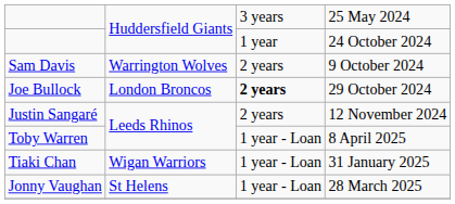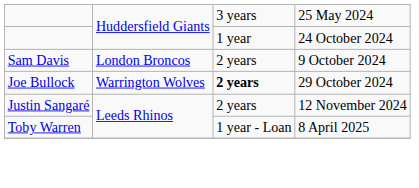Sam Davis | column 2: Warrington Wolves -> London Broncos
Joe Bullock | column 2: London Broncos -> Warrington Wolves
- row: Tiaki Chan | Wigan Warriors | 1 year - Loan | 31 January 2025
- row: Jonny Vaughan | St Helens | 1 year - Loan | 28 March 2025
